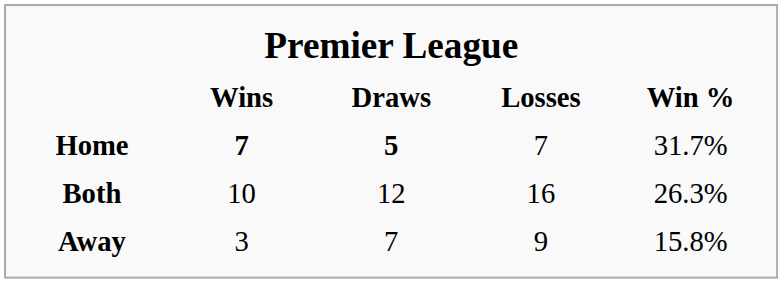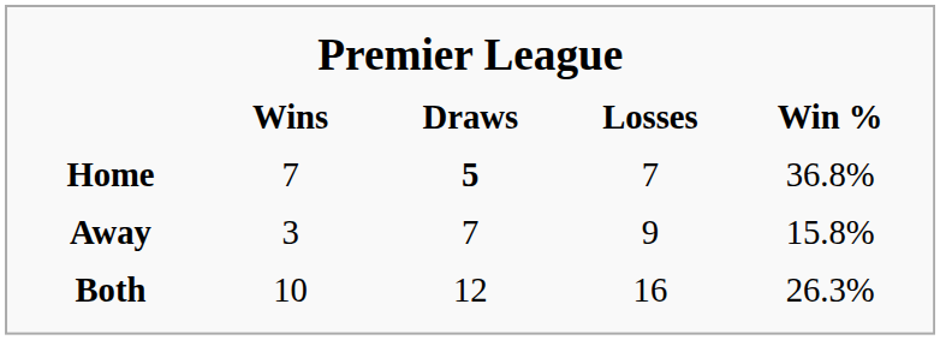Home | Wins: bold -> normal
Home | Win %: 31.7% -> 36.8%
rows swapped: Away <-> Both
